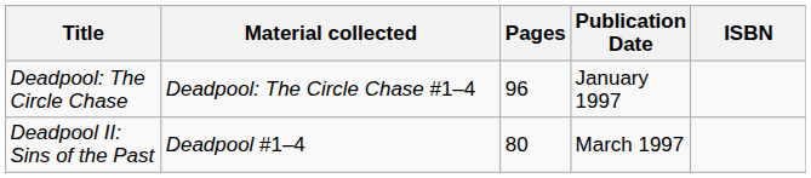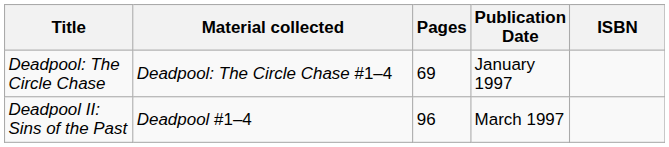Deadpool: The Circle Chase | Pages: 96 -> 69
Deadpool II: Sins of the Past | Pages: 80 -> 96
